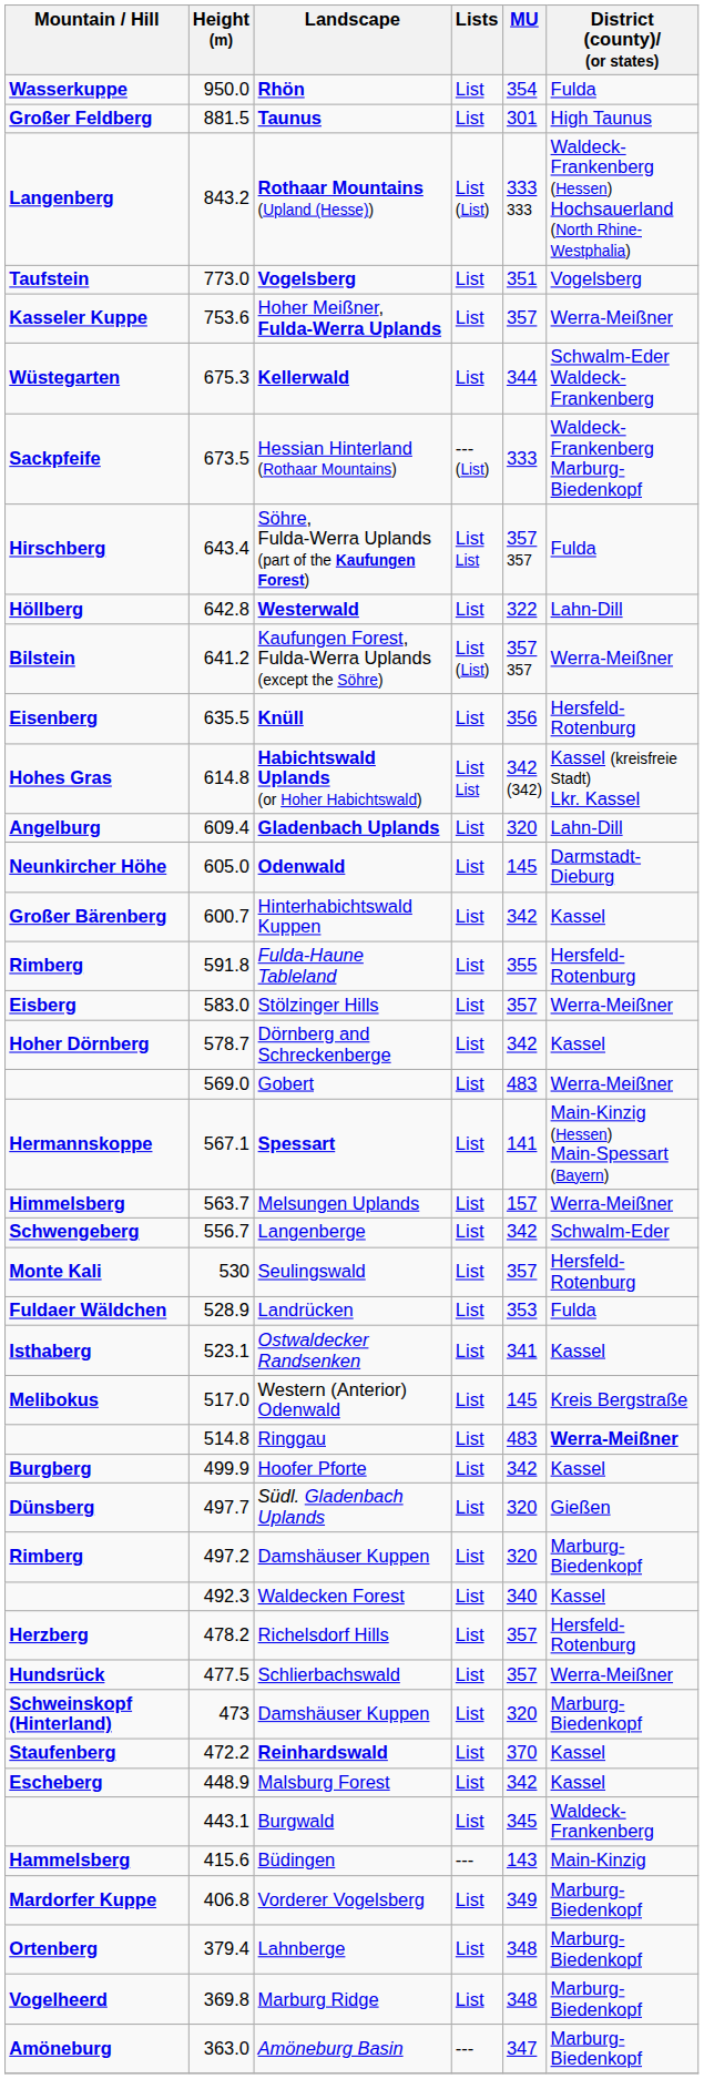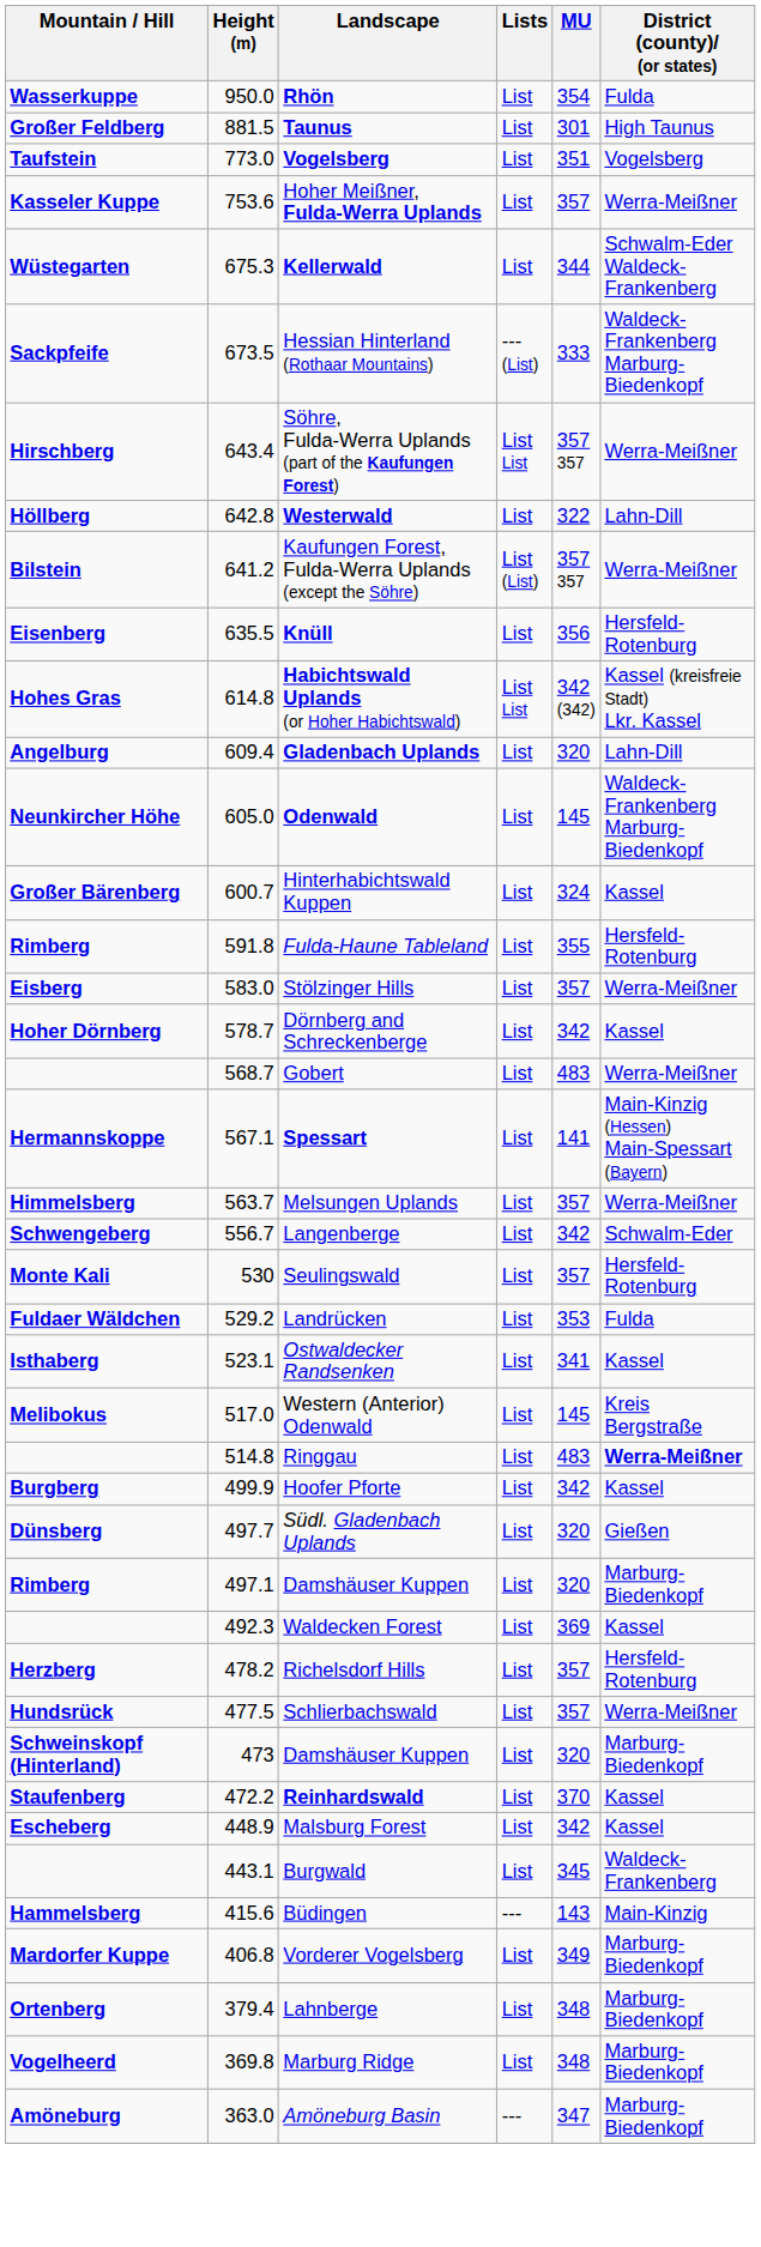- row: Langenberg | 843.2 | Rothaar Mountains (Upland (Hesse)) | List (List) | 333 333 | Waldeck-Frankenberg (Hessen) Hochsauerland (North Rhine-Westphalia)
Söhre, Fulda-Werra Uplands (part of the Kaufungen Forest) | District (county)/ (or states): Fulda -> Werra-Meißner
Odenwald | District (county)/ (or states): Darmstadt-Dieburg -> Waldeck-Frankenberg Marburg-Biedenkopf
Hinterhabichtswald Kuppen | MU: 342 -> 324
Gobert | Height (m): 569.0 -> 568.7
Melsungen Uplands | MU: 157 -> 357
Landrücken | Height (m): 528.9 -> 529.2
Rimberg / Damshäuser Kuppen | Height (m): 497.2 -> 497.1
Waldecken Forest | MU: 340 -> 369
